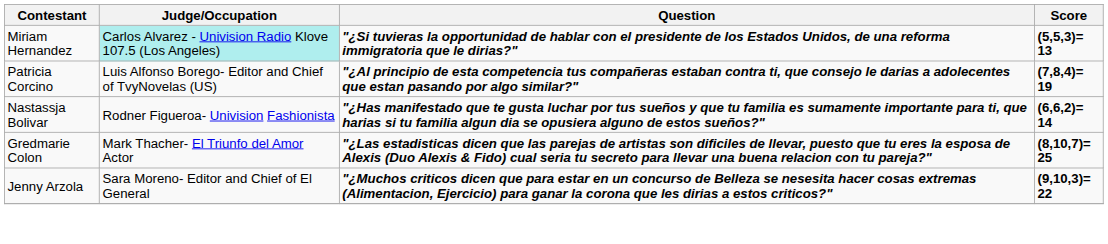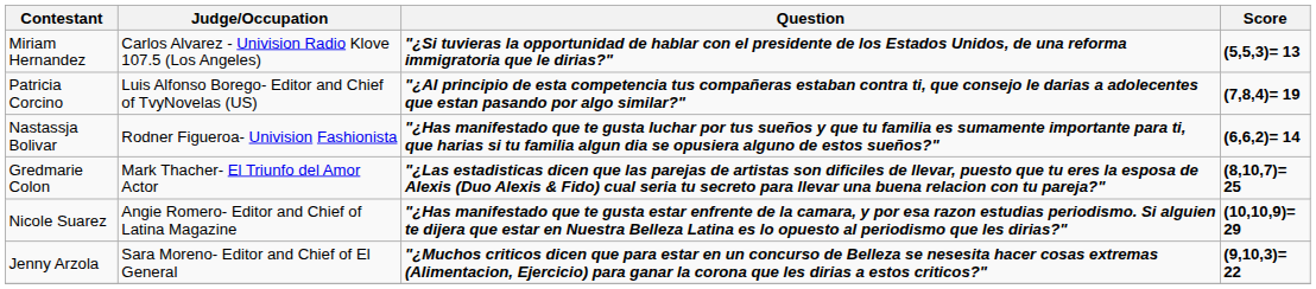Miriam Hernandez | Judge/Occupation: paleturquoise background -> no background
+ row: Nicole Suarez | Angie Romero- Editor and Chief of Latina Magazine | "¿Has manifestado que te gusta estar enfrente de la camara, y por esa razon estudias periodismo. Si alguien te dijera que estar en Nuestra Belleza Latina es lo opuesto al periodismo que les dirias?" | (10,10,9)= 29
